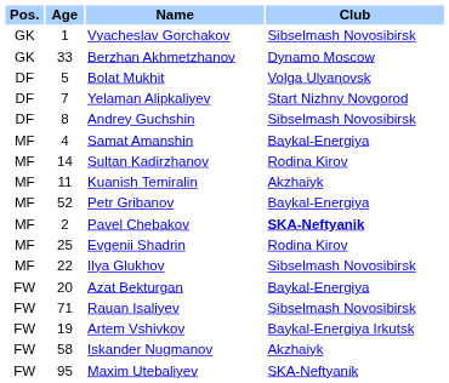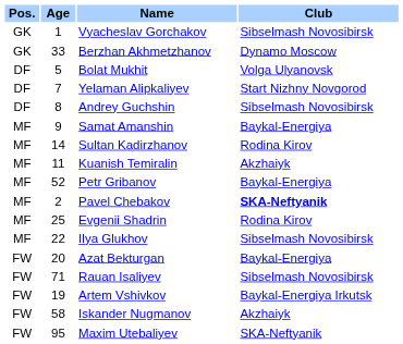Samat Amanshin | Age: 4 -> 9
